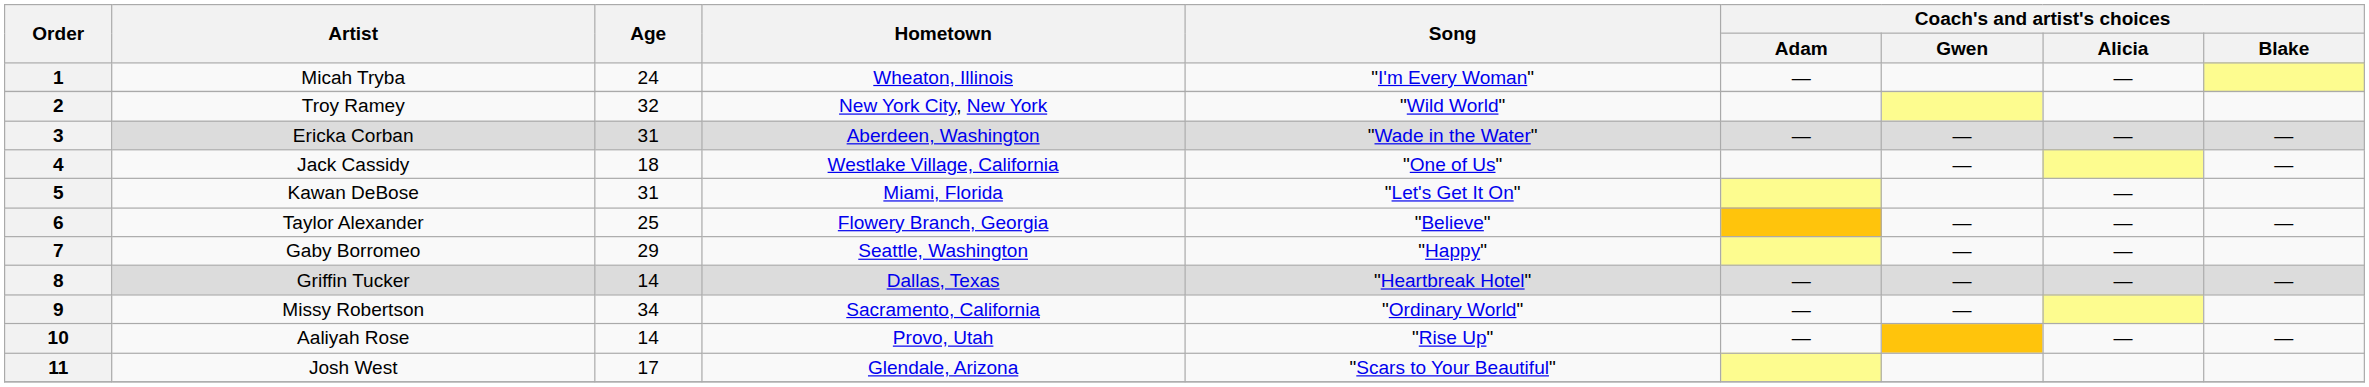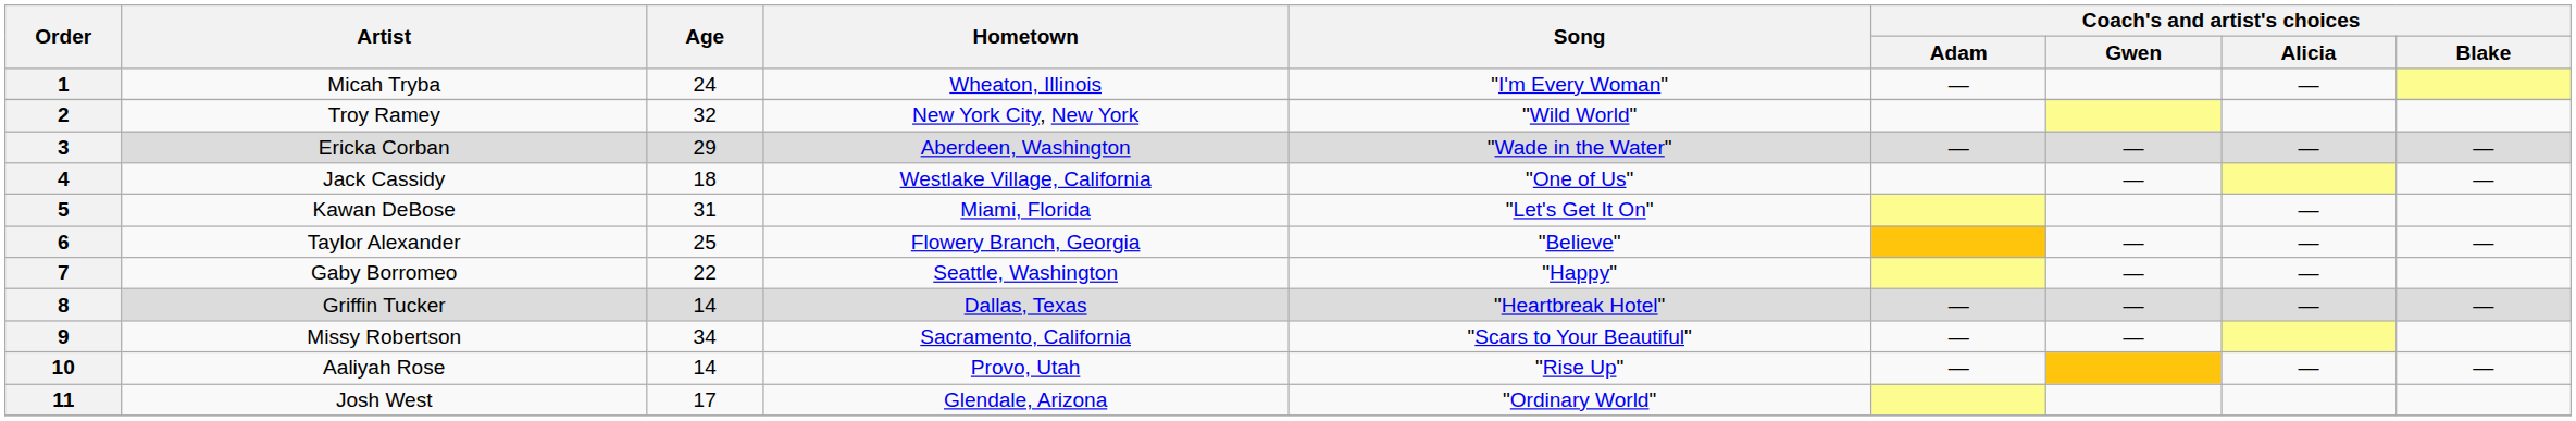3 | Age: 31 -> 29
7 | Age: 29 -> 22
9 | Song: "Ordinary World" -> "Scars to Your Beautiful"
11 | Song: "Scars to Your Beautiful" -> "Ordinary World"
